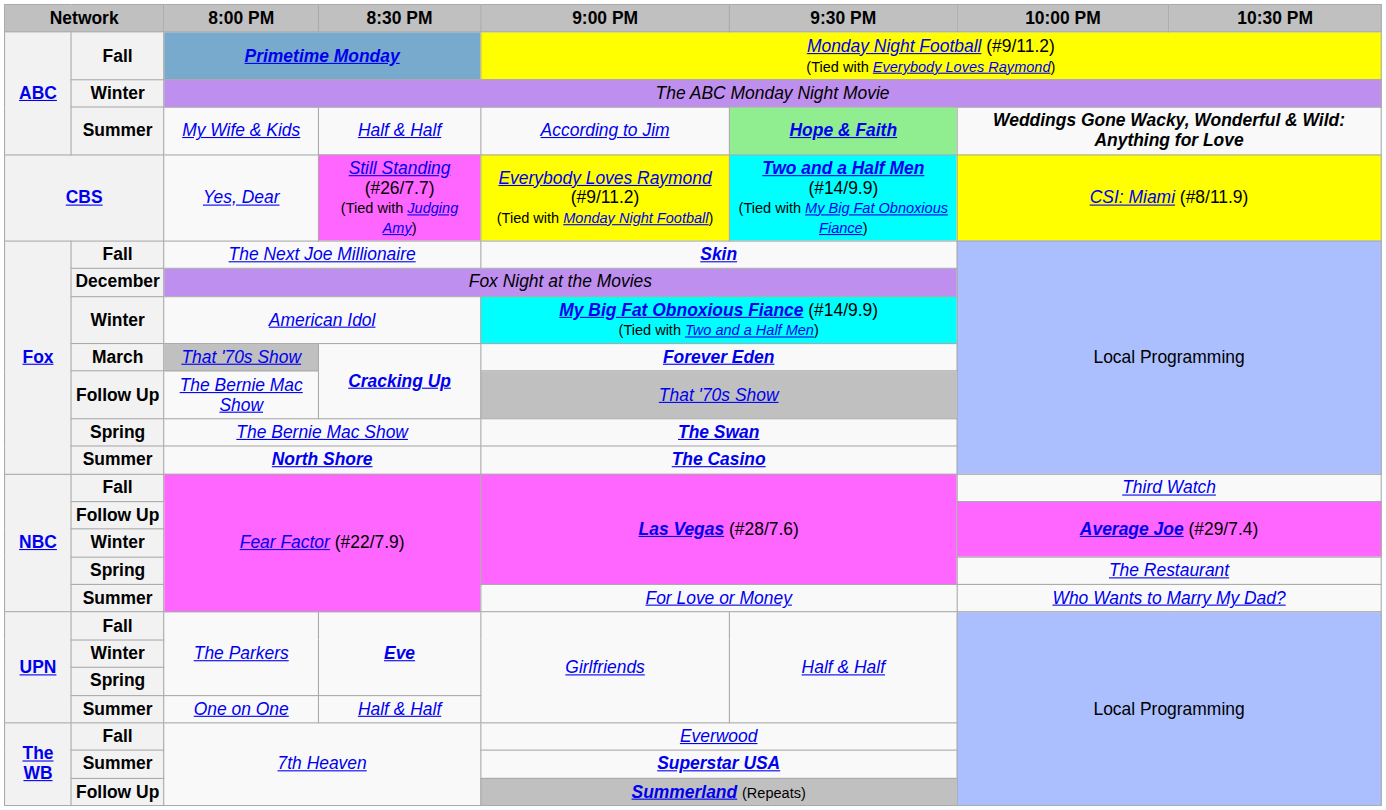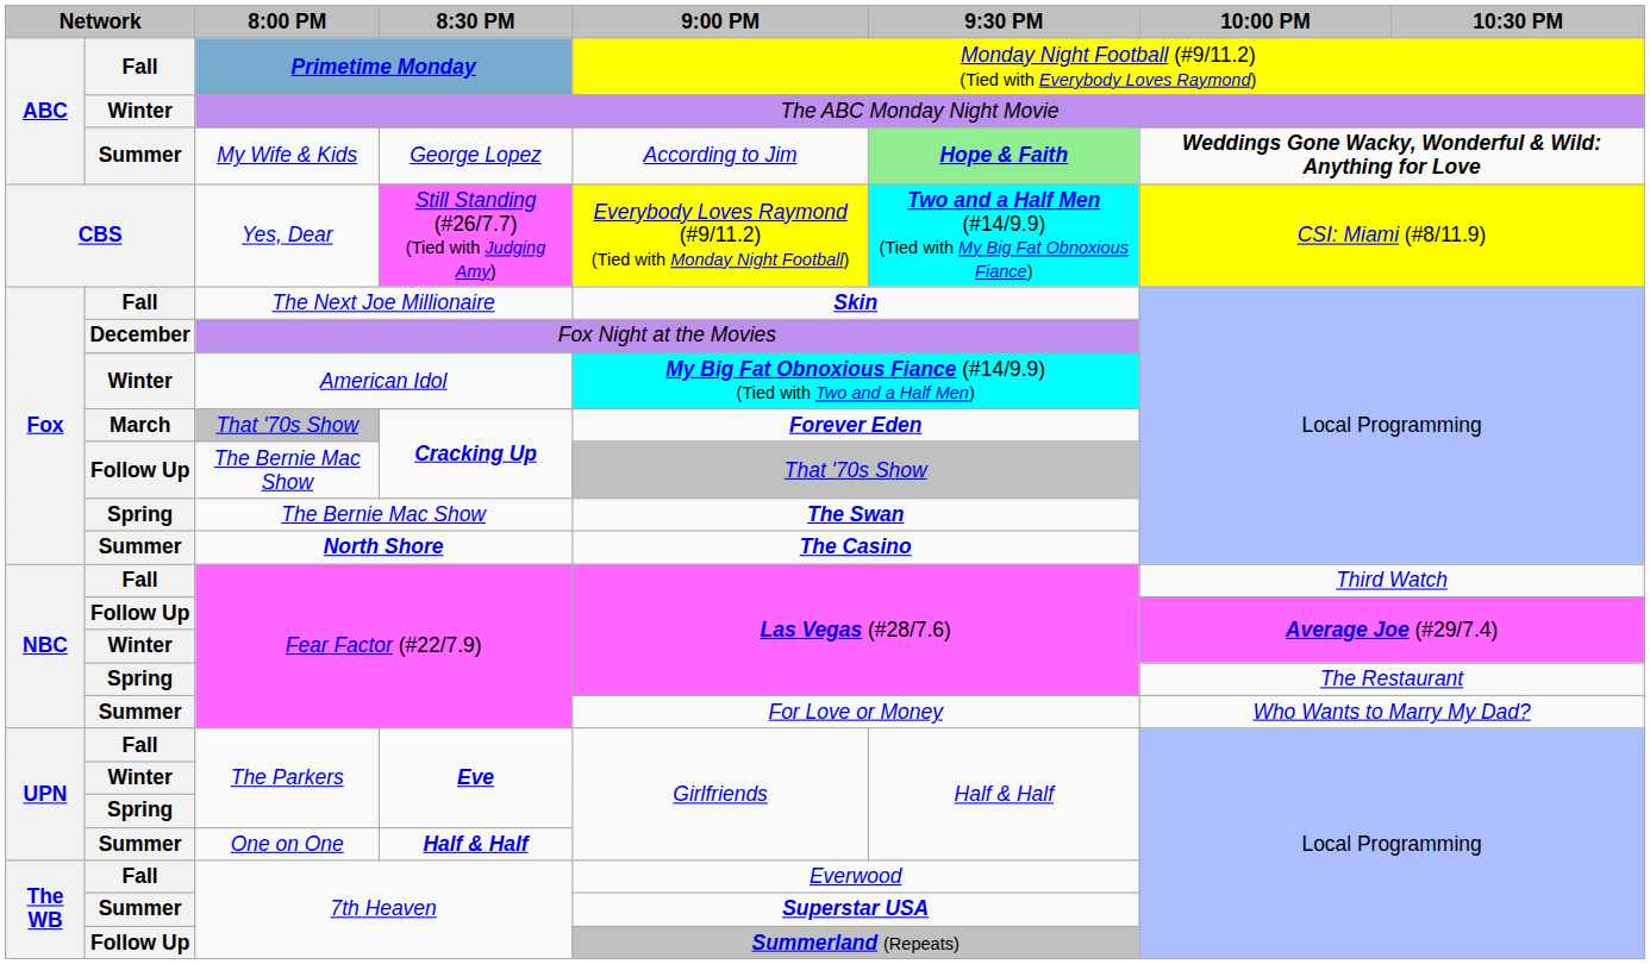My Wife & Kids | 8:30 PM: Half & Half -> George Lopez
One on One | 8:30 PM: normal -> bold
